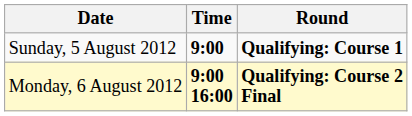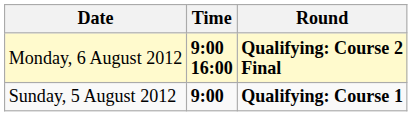rows swapped: Sunday, 5 August 2012 <-> Monday, 6 August 2012
